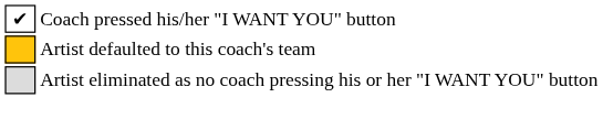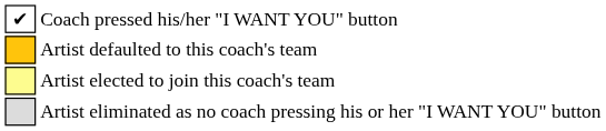+ row: Artist elected to join this coach's team
